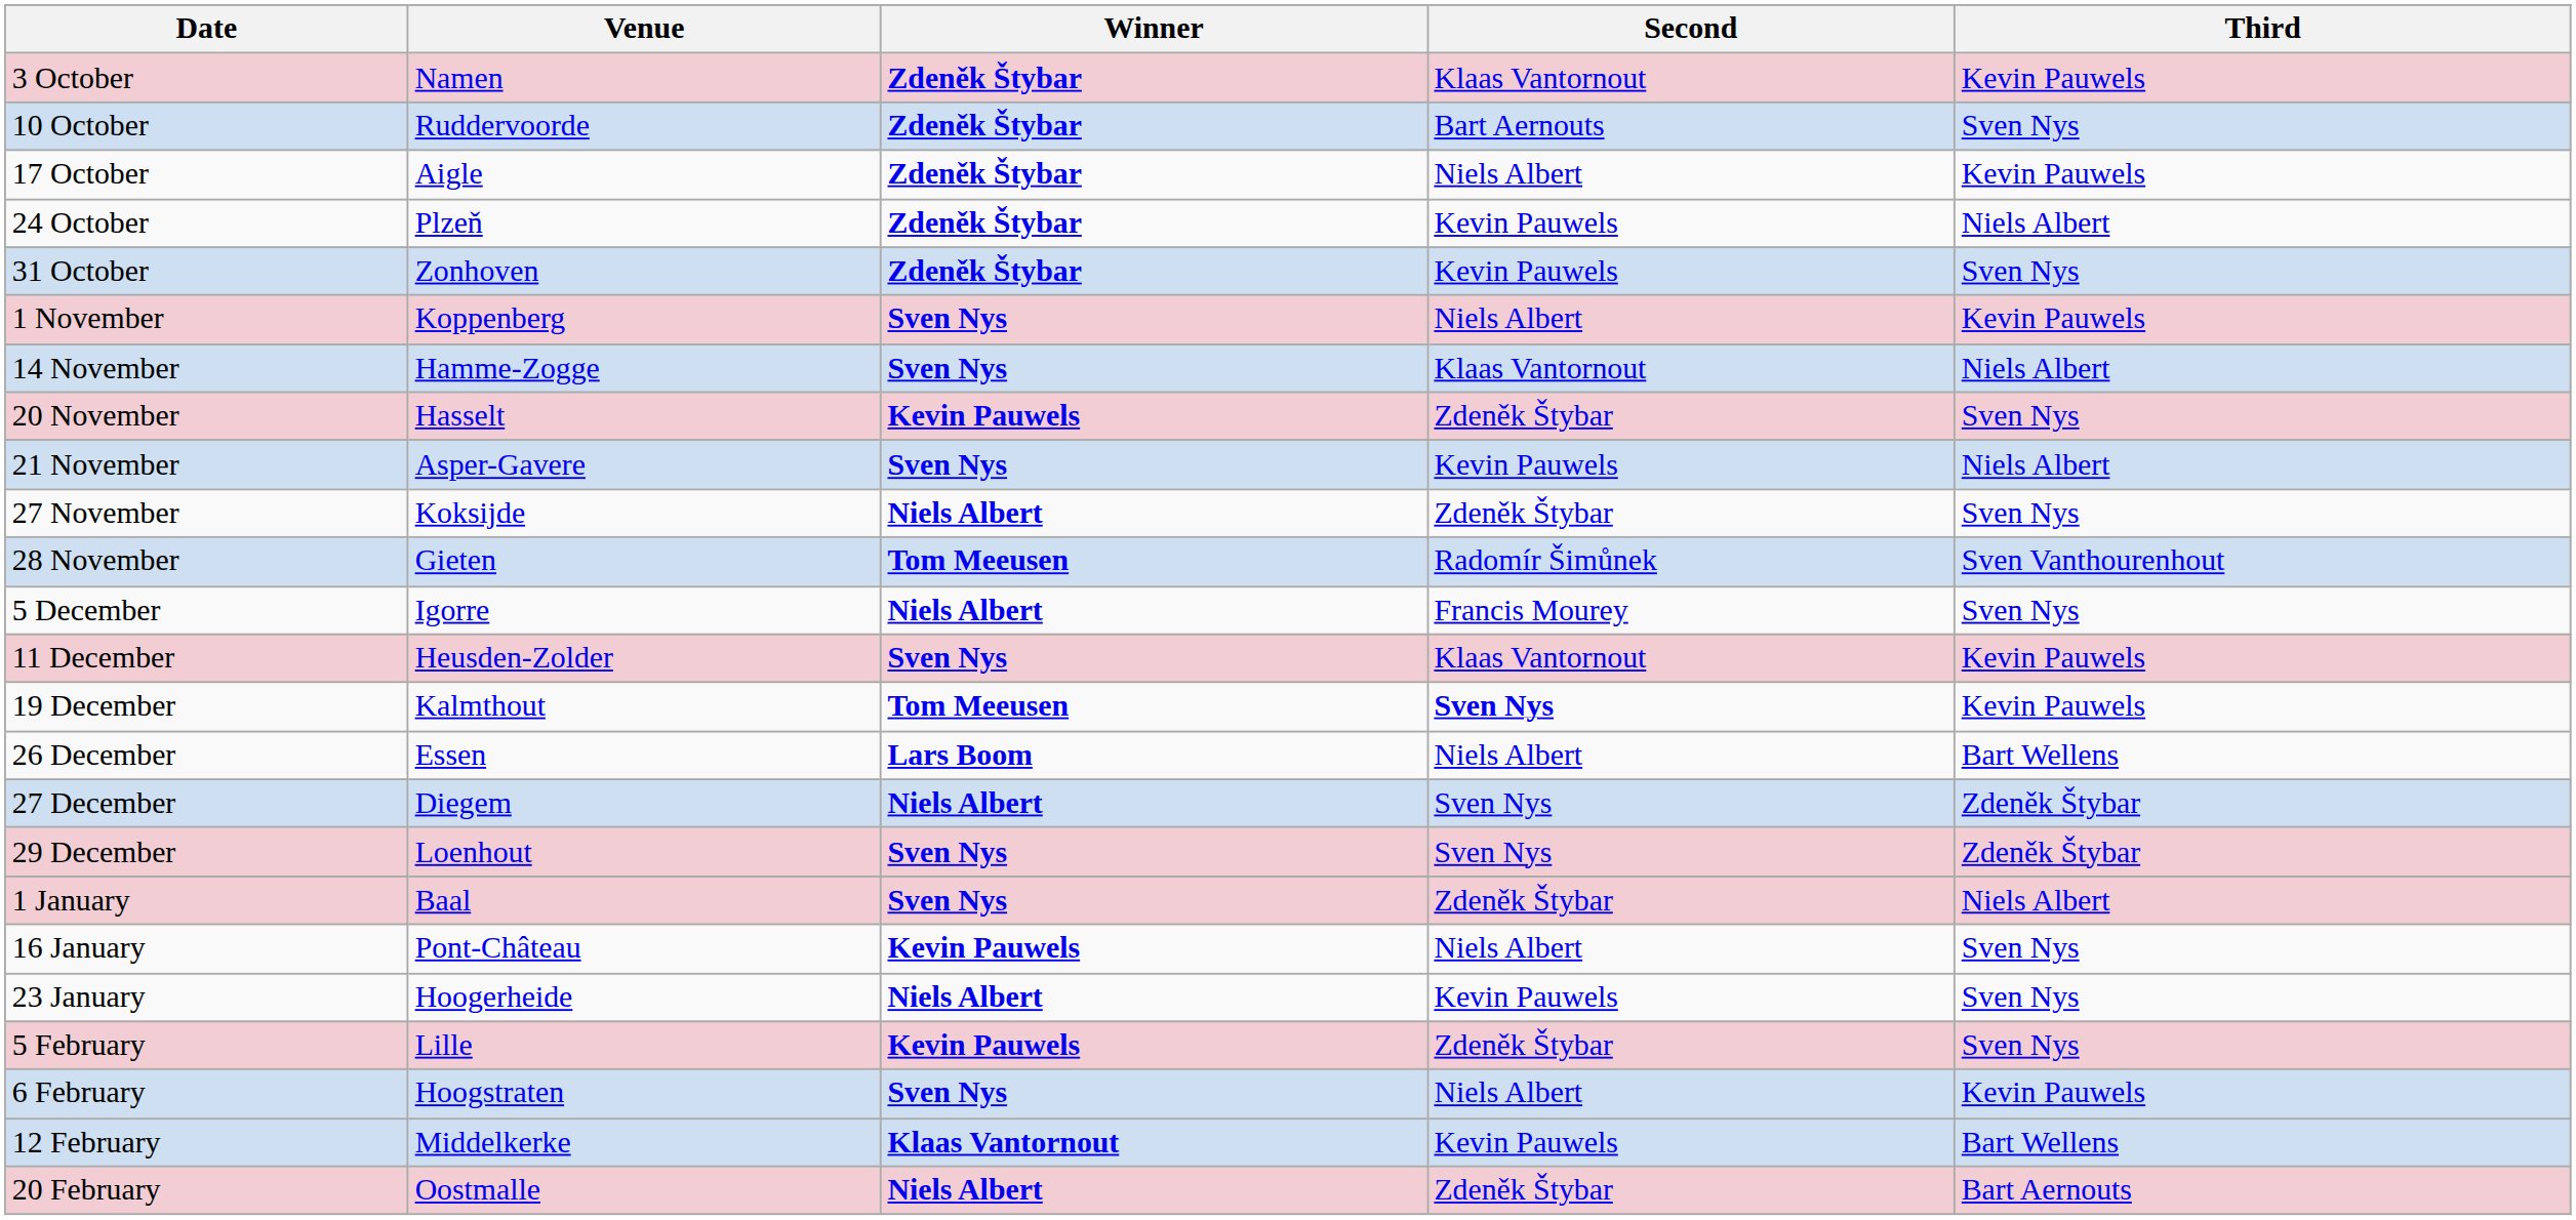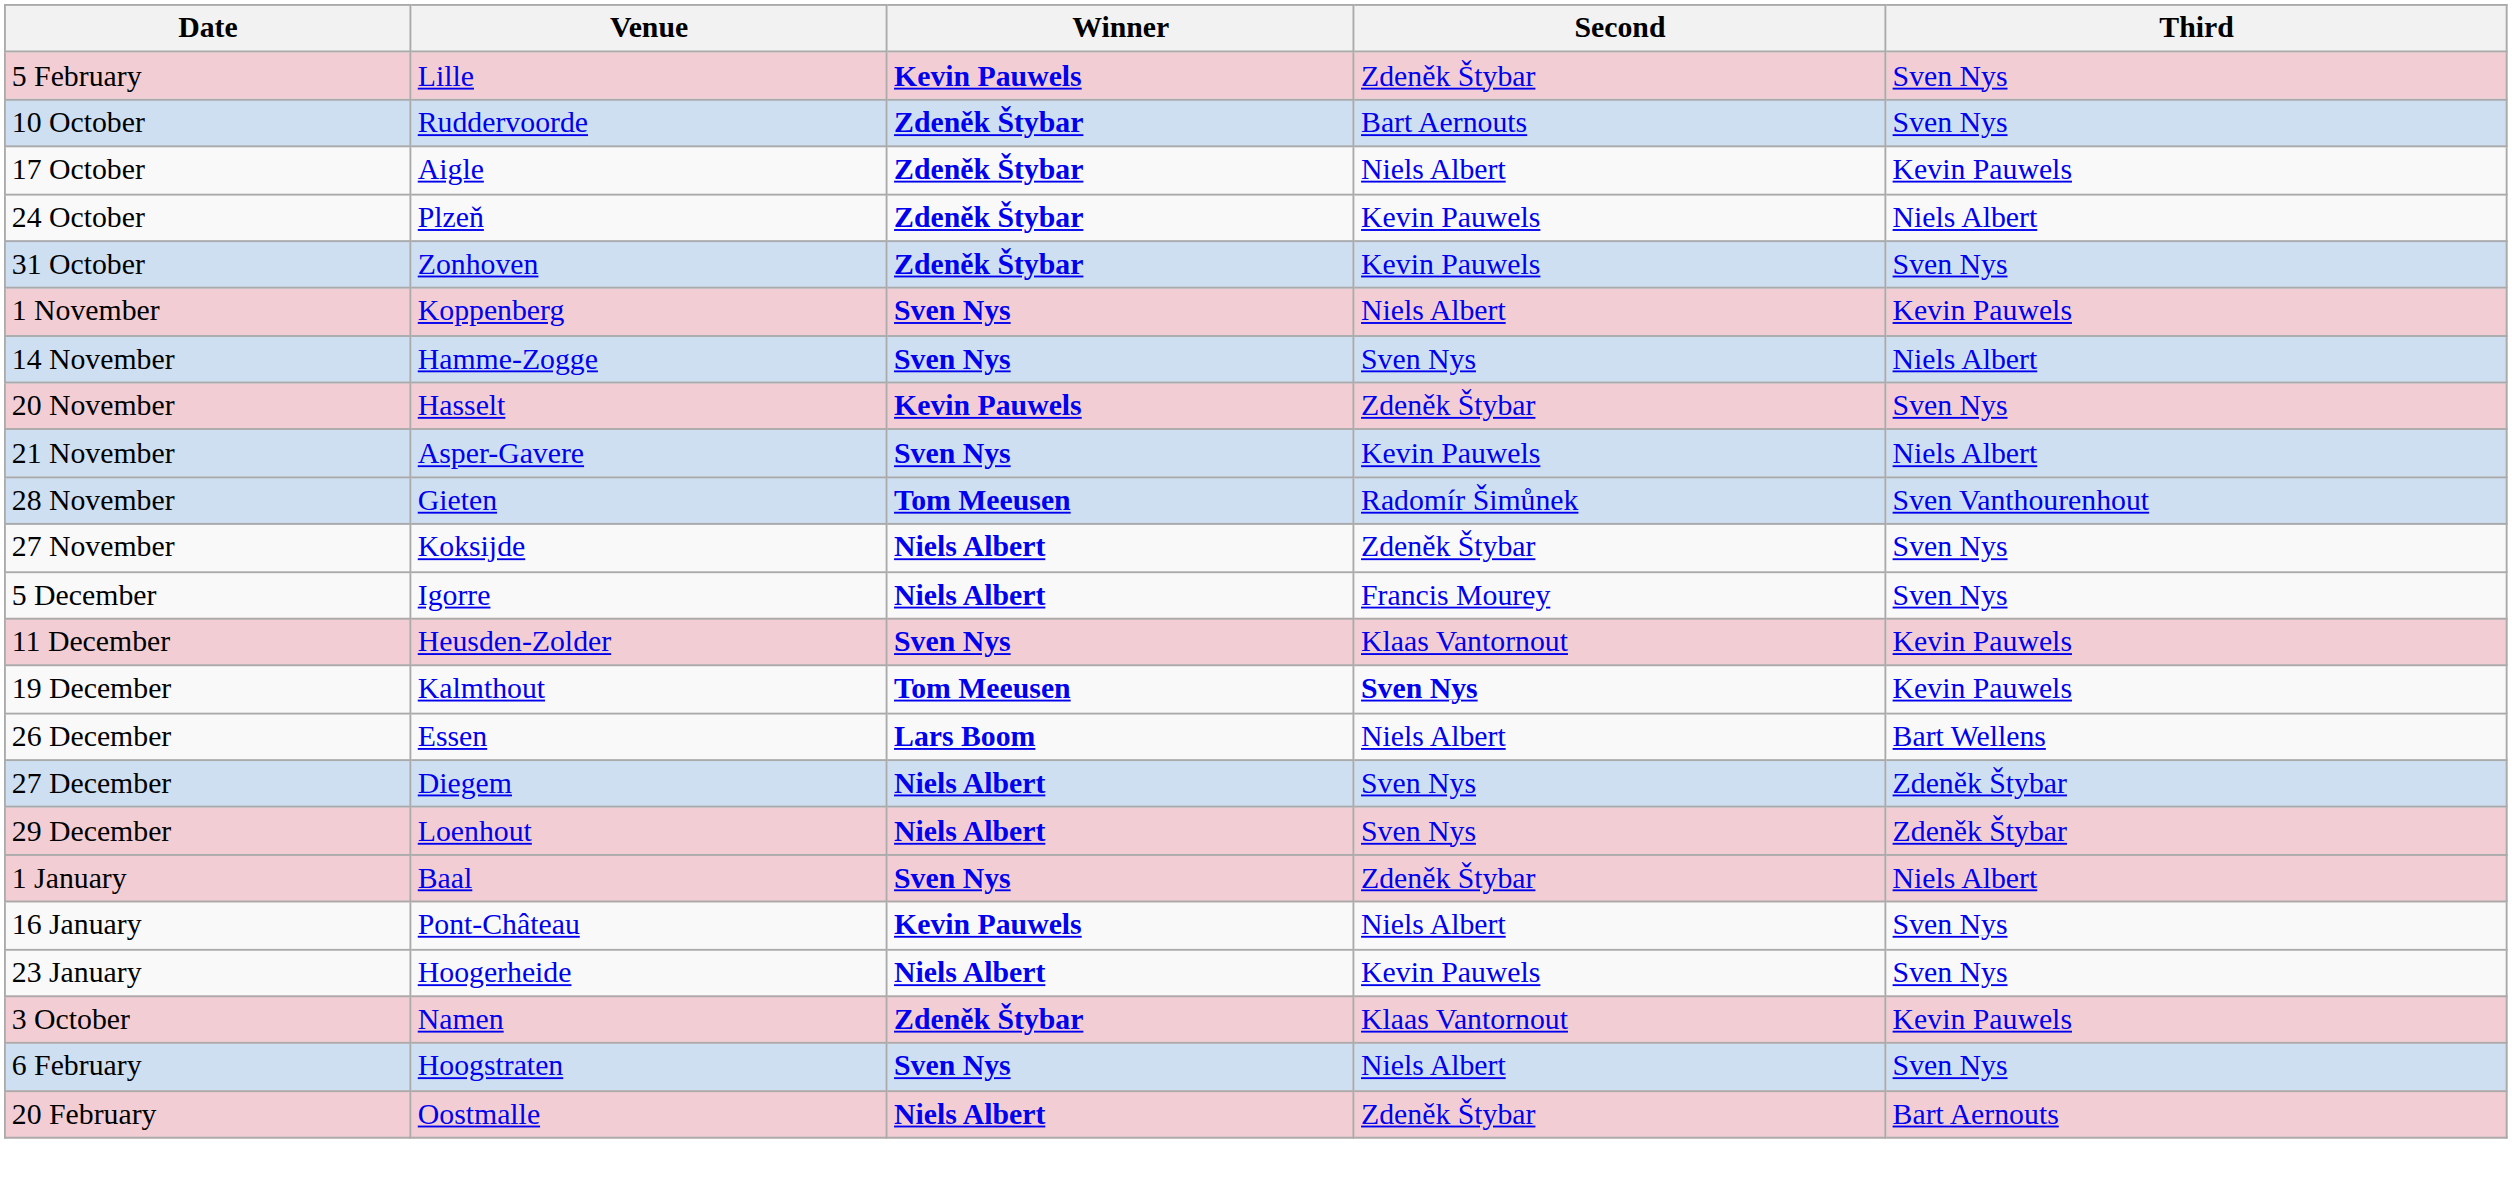rows swapped: 3 October <-> 5 February
14 November | Second: Klaas Vantornout -> Sven Nys
rows swapped: 27 November <-> 28 November
29 December | Winner: Sven Nys -> Niels Albert
6 February | Third: Kevin Pauwels -> Sven Nys
- row: 12 February | Middelkerke | Klaas Vantornout | Kevin Pauwels | Bart Wellens
